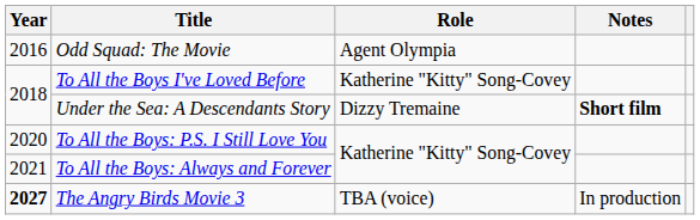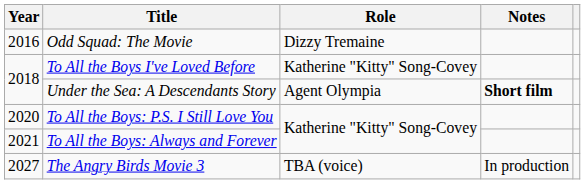Odd Squad: The Movie | Role: Agent Olympia -> Dizzy Tremaine
Under the Sea: A Descendants Story | Role: Dizzy Tremaine -> Agent Olympia
The Angry Birds Movie 3 | Year: bold -> normal
